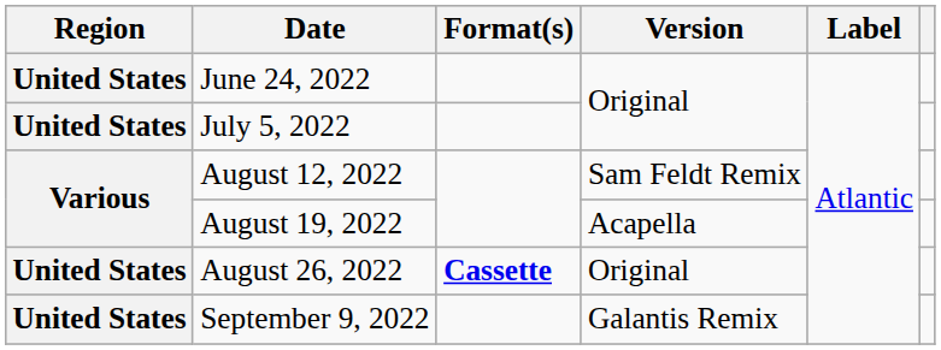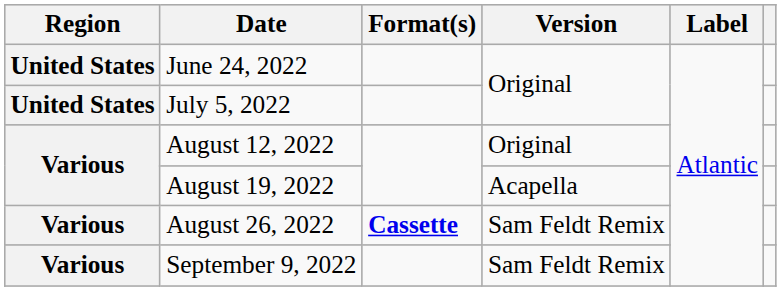August 12, 2022 | Version: Sam Feldt Remix -> Original
August 26, 2022 | Region: United States -> Various
August 26, 2022 | Version: Original -> Sam Feldt Remix
September 9, 2022 | Region: United States -> Various
September 9, 2022 | Version: Galantis Remix -> Sam Feldt Remix
